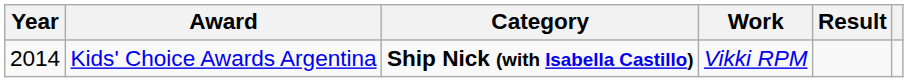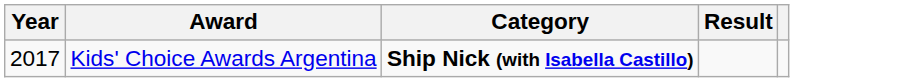- column: Work | Vikki RPM
Kids' Choice Awards Argentina | Year: 2014 -> 2017
